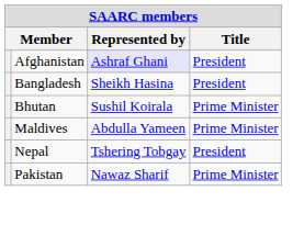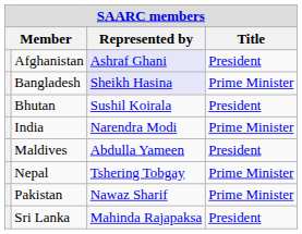Bangladesh | Represented by: no background -> lavender background
Bangladesh | Title: President -> Prime Minister
Bhutan | Title: Prime Minister -> President
+ row: India | Narendra Modi | Prime Minister
Maldives | Title: Prime Minister -> President
Nepal | Title: President -> Prime Minister
+ row: Sri Lanka | Mahinda Rajapaksa | President
